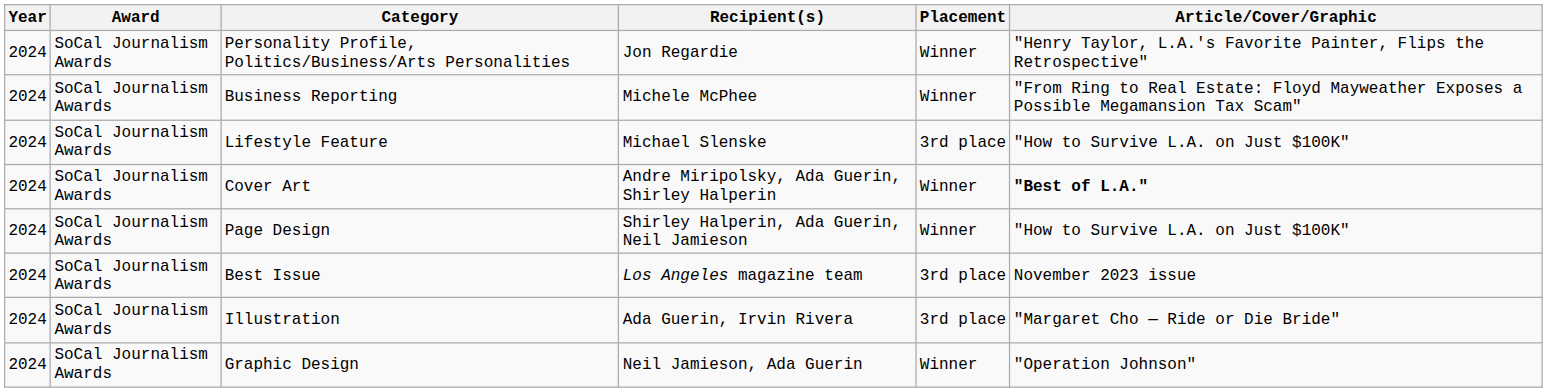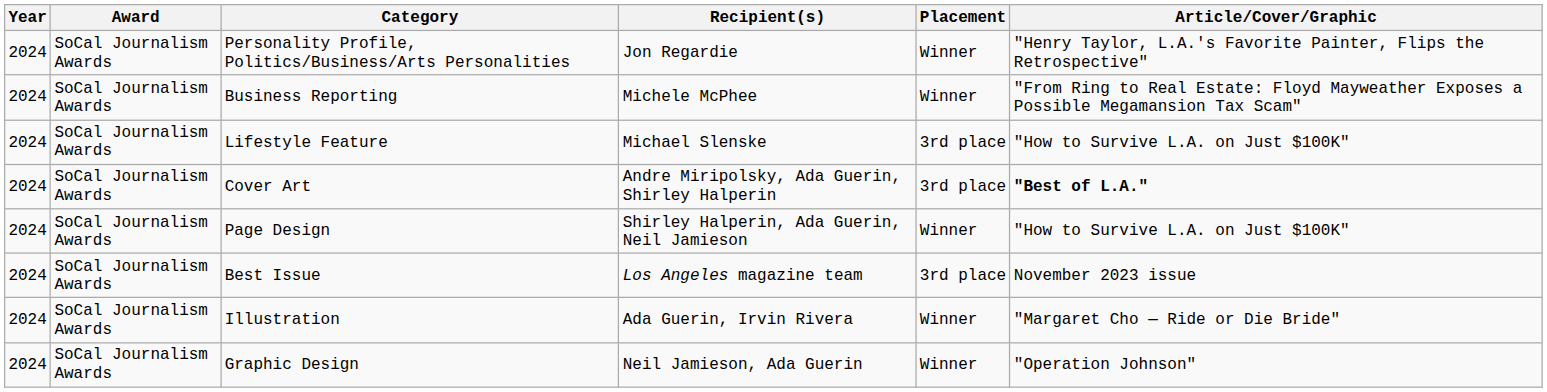Cover Art | Placement: Winner -> 3rd place
Illustration | Placement: 3rd place -> Winner
